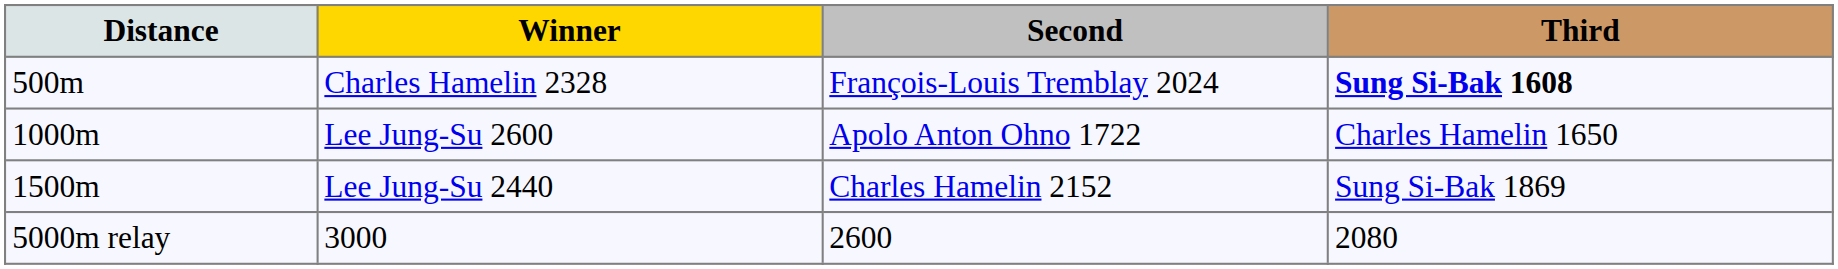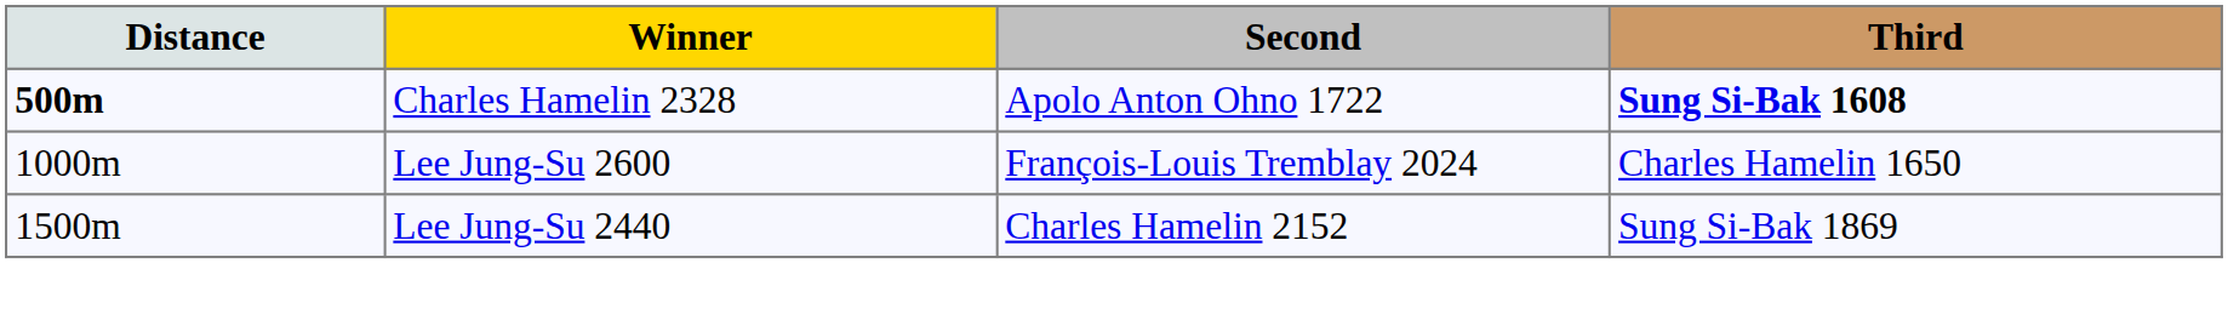Charles Hamelin 2328 | Distance: normal -> bold
Charles Hamelin 2328 | Second: François-Louis Tremblay 2024 -> Apolo Anton Ohno 1722
Lee Jung-Su 2600 | Second: Apolo Anton Ohno 1722 -> François-Louis Tremblay 2024
- row: 5000m relay | 3000 | 2600 | 2080
